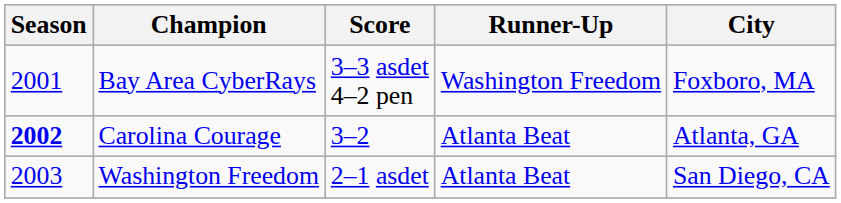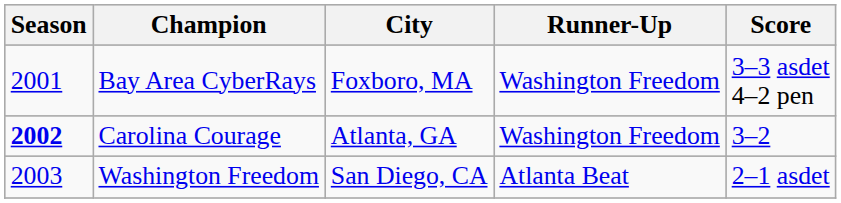columns swapped: Score <-> City
Carolina Courage | Runner-Up: Atlanta Beat -> Washington Freedom
